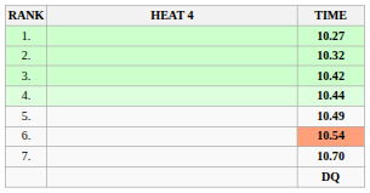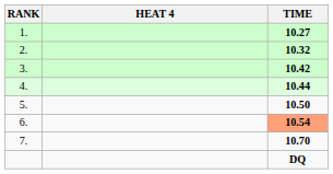5. | TIME: 10.49 -> 10.50
